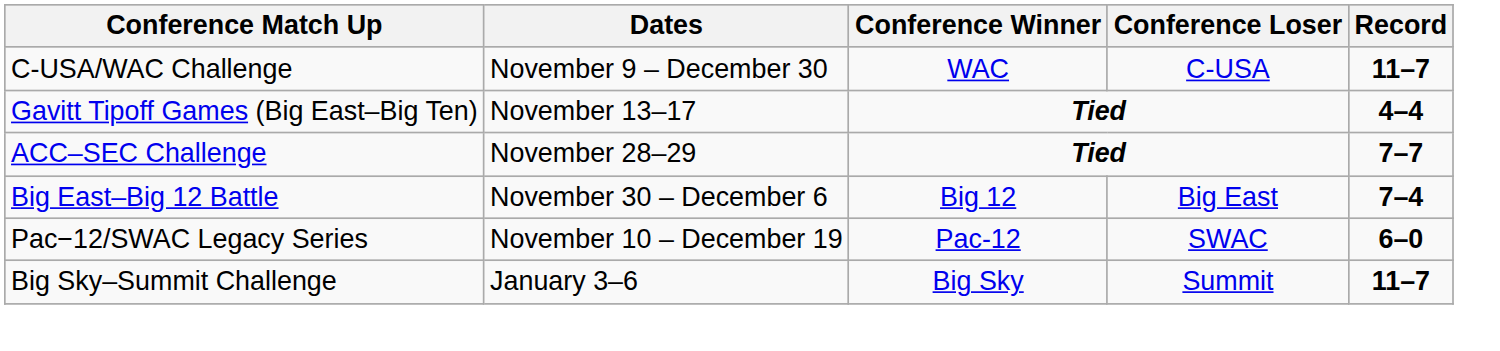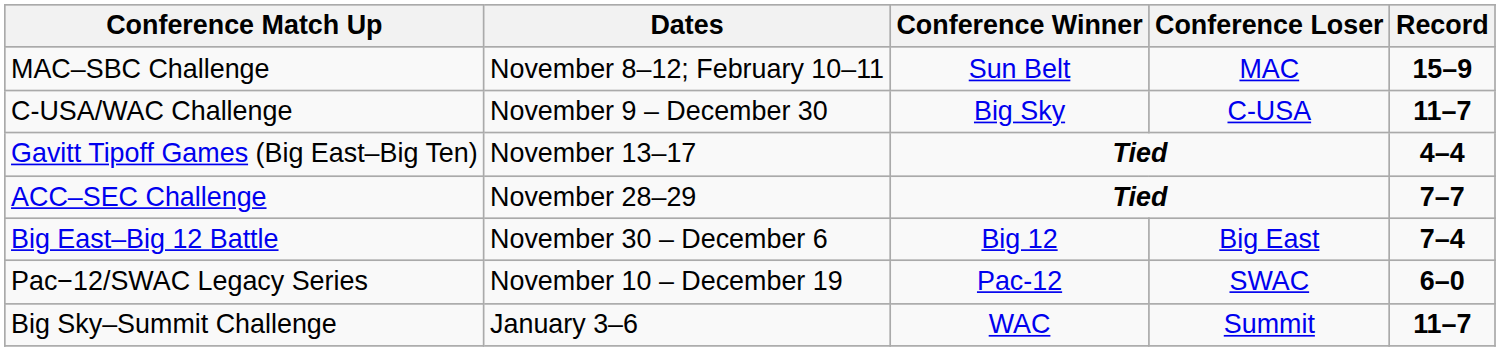+ row: MAC–SBC Challenge | November 8–12; February 10–11 | Sun Belt | MAC | 15–9
C-USA/WAC Challenge | Conference Winner: WAC -> Big Sky
Big Sky–Summit Challenge | Conference Winner: Big Sky -> WAC
